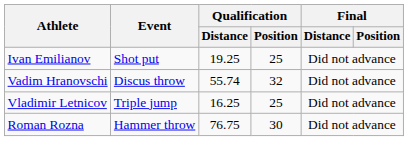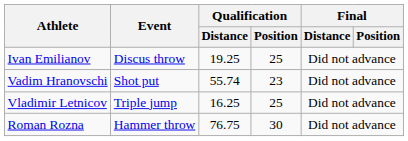Ivan Emilianov | Event: Shot put -> Discus throw
Vadim Hranovschi | Event: Discus throw -> Shot put
Vadim Hranovschi | Qualification / Position: 32 -> 23
